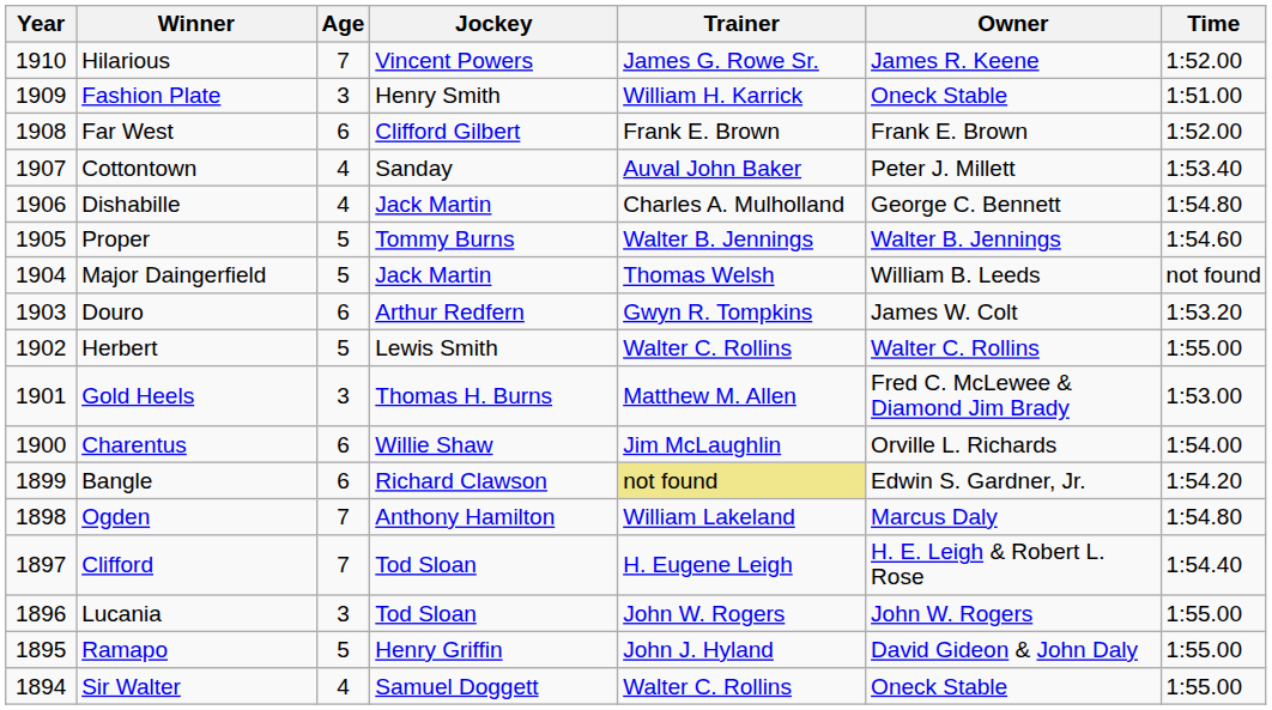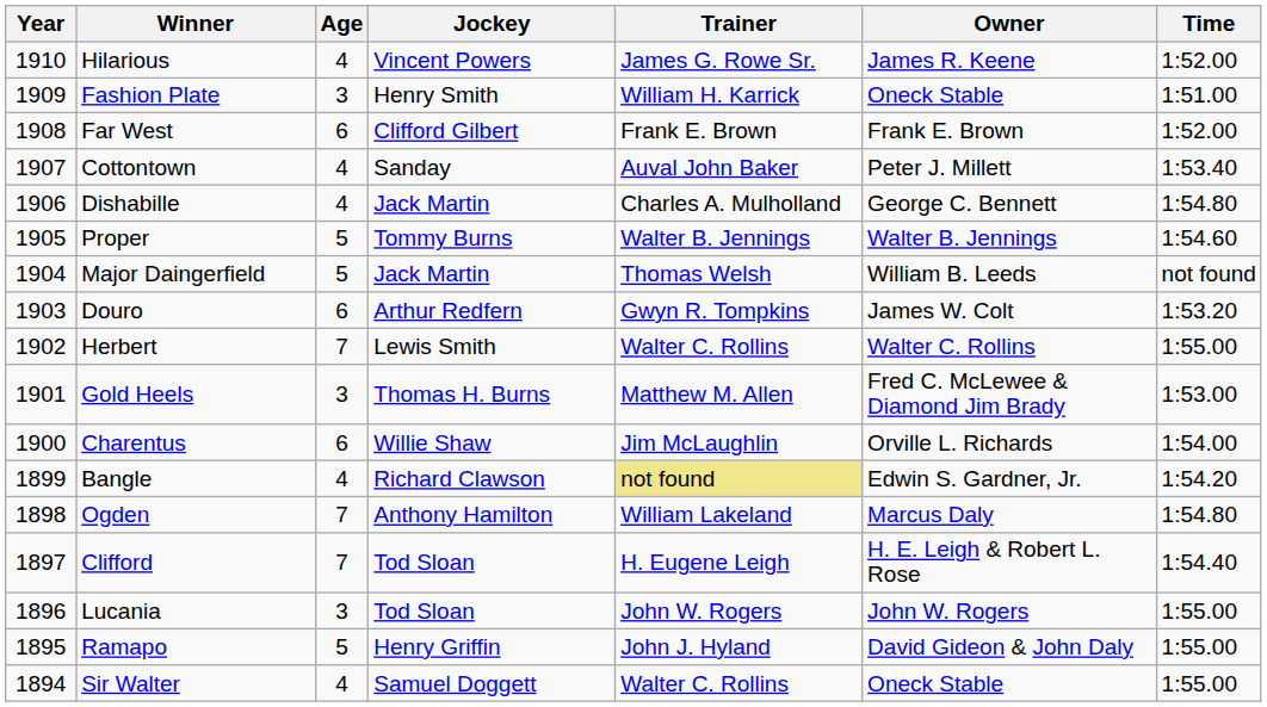Hilarious | Age: 7 -> 4
Herbert | Age: 5 -> 7
Bangle | Age: 6 -> 4
